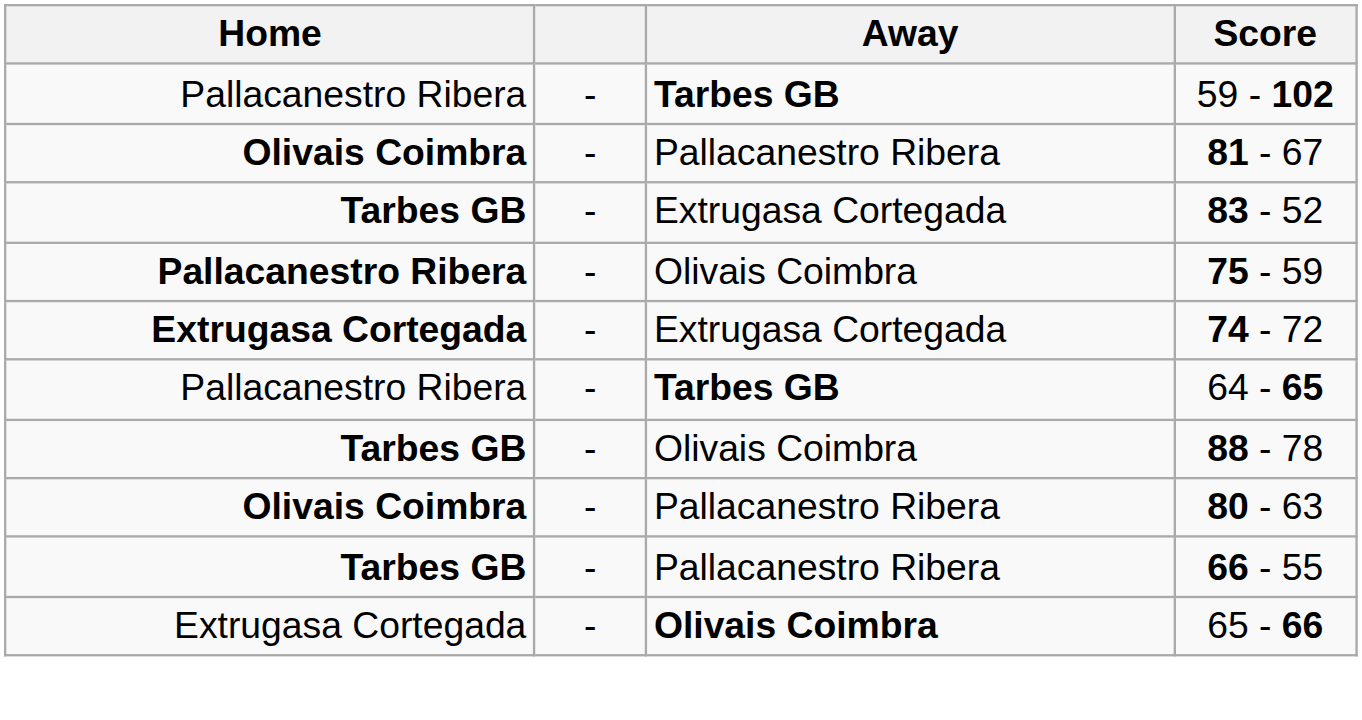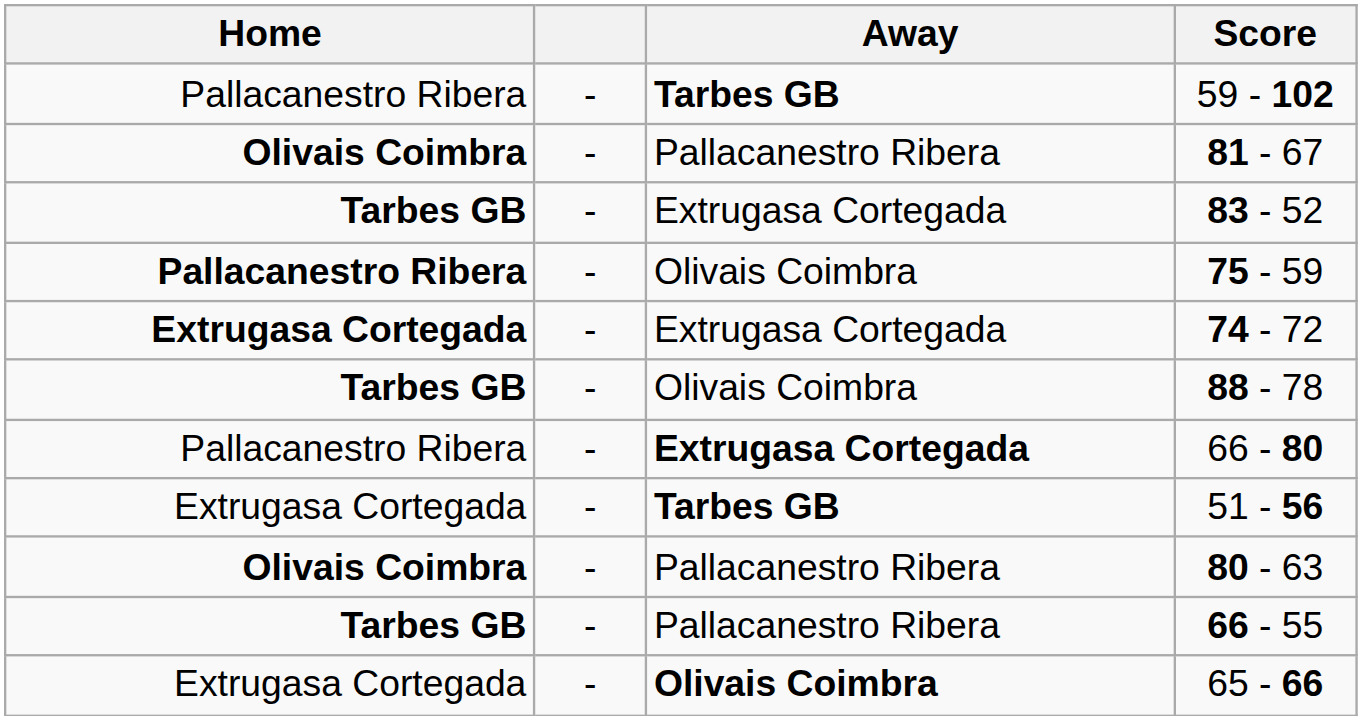- row: Pallacanestro Ribera | - | Tarbes GB | 64 - 65
+ row: Pallacanestro Ribera | - | Extrugasa Cortegada | 66 - 80
+ row: Extrugasa Cortegada | - | Tarbes GB | 51 - 56
